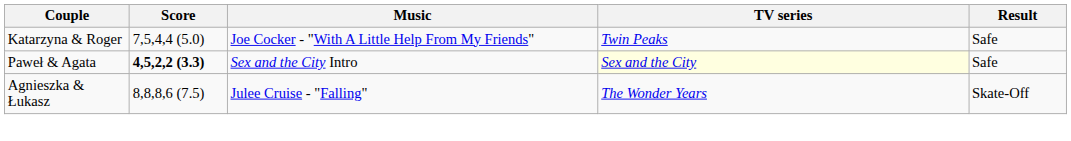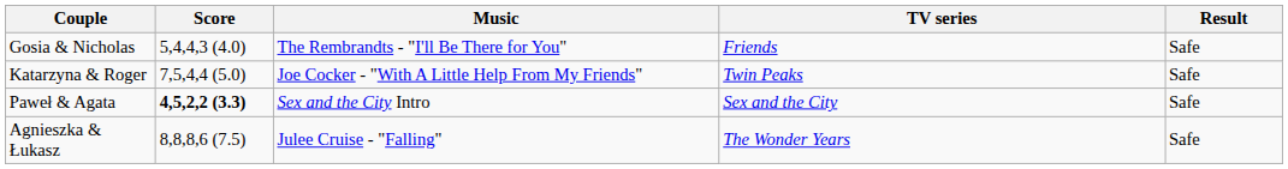+ row: Gosia & Nicholas | 5,4,4,3 (4.0) | The Rembrandts - "I'll Be There for You" | Friends | Safe
Paweł & Agata | TV series: lightyellow background -> no background
Agnieszka & Łukasz | Result: Skate-Off -> Safe
